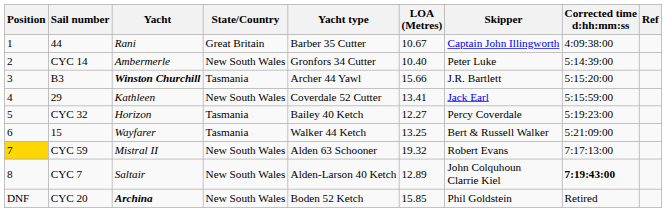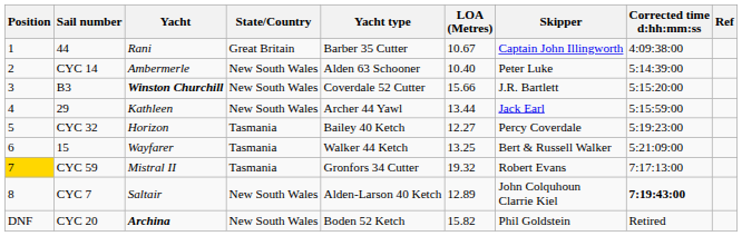CYC 14 | Yacht type: Gronfors 34 Cutter -> Alden 63 Schooner
B3 | State/Country: Tasmania -> New South Wales
B3 | Yacht type: Archer 44 Yawl -> Coverdale 52 Cutter
29 | Yacht type: Coverdale 52 Cutter -> Archer 44 Yawl
29 | LOA (Metres): 13.41 -> 13.44
CYC 59 | State/Country: New South Wales -> Tasmania
CYC 59 | Yacht type: Alden 63 Schooner -> Gronfors 34 Cutter
CYC 20 | LOA (Metres): 15.85 -> 15.82
